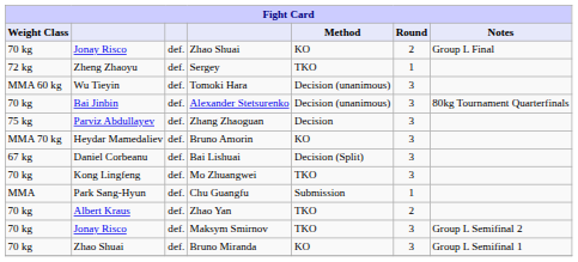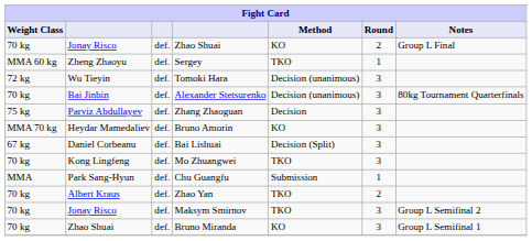Sergey | Weight Class: 72 kg -> MMA 60 kg
Tomoki Hara | Weight Class: MMA 60 kg -> 72 kg
